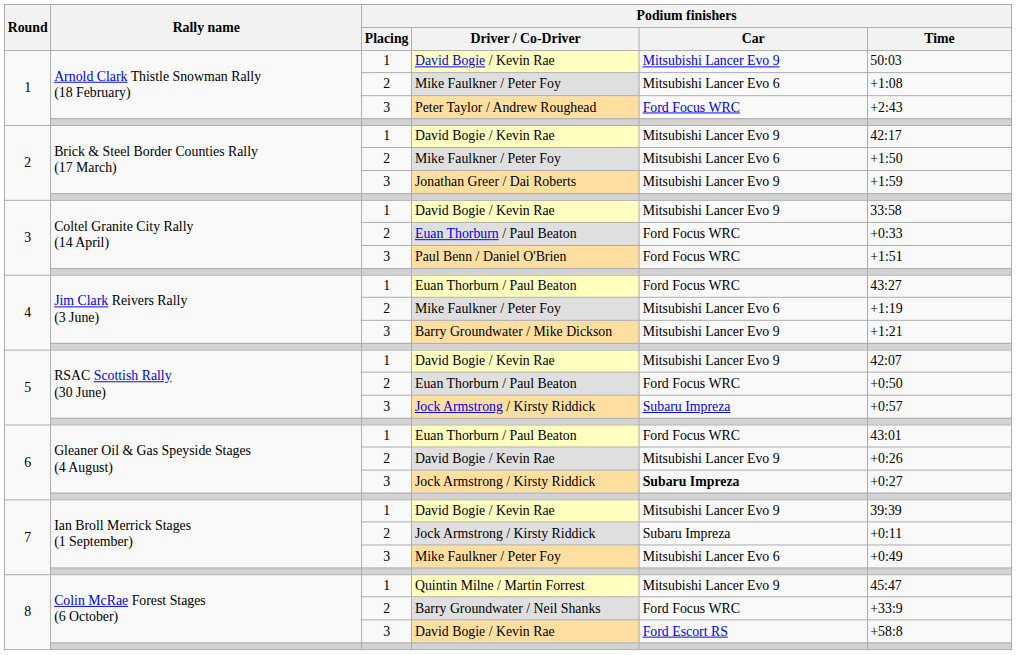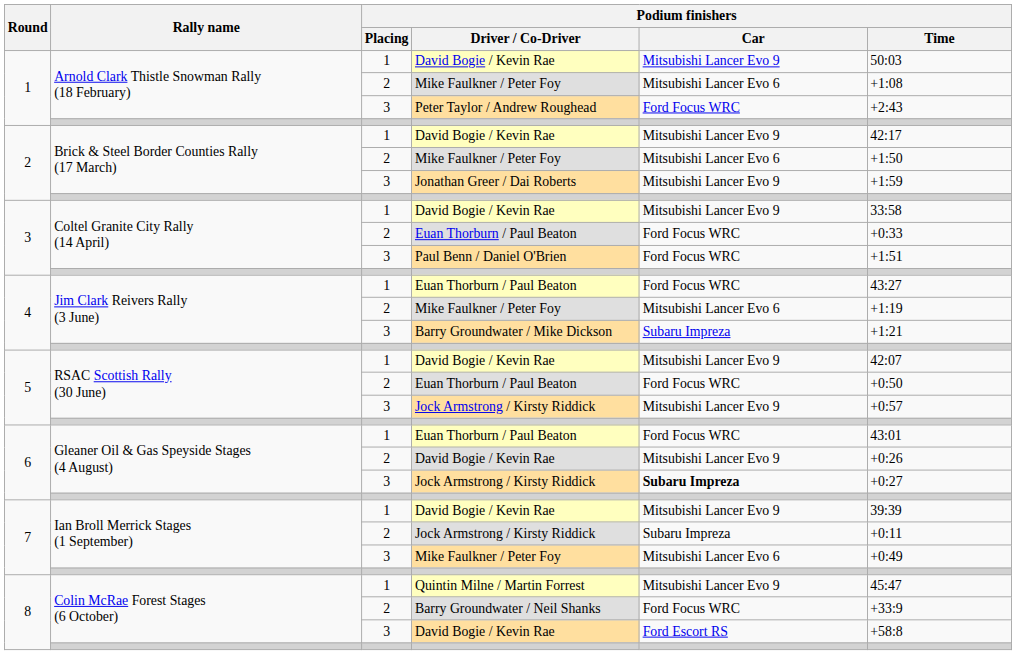Barry Groundwater / Mike Dickson | Podium finishers / Car: Mitsubishi Lancer Evo 9 -> Subaru Impreza
5 / Jock Armstrong / Kirsty Riddick | Podium finishers / Car: Subaru Impreza -> Mitsubishi Lancer Evo 9
